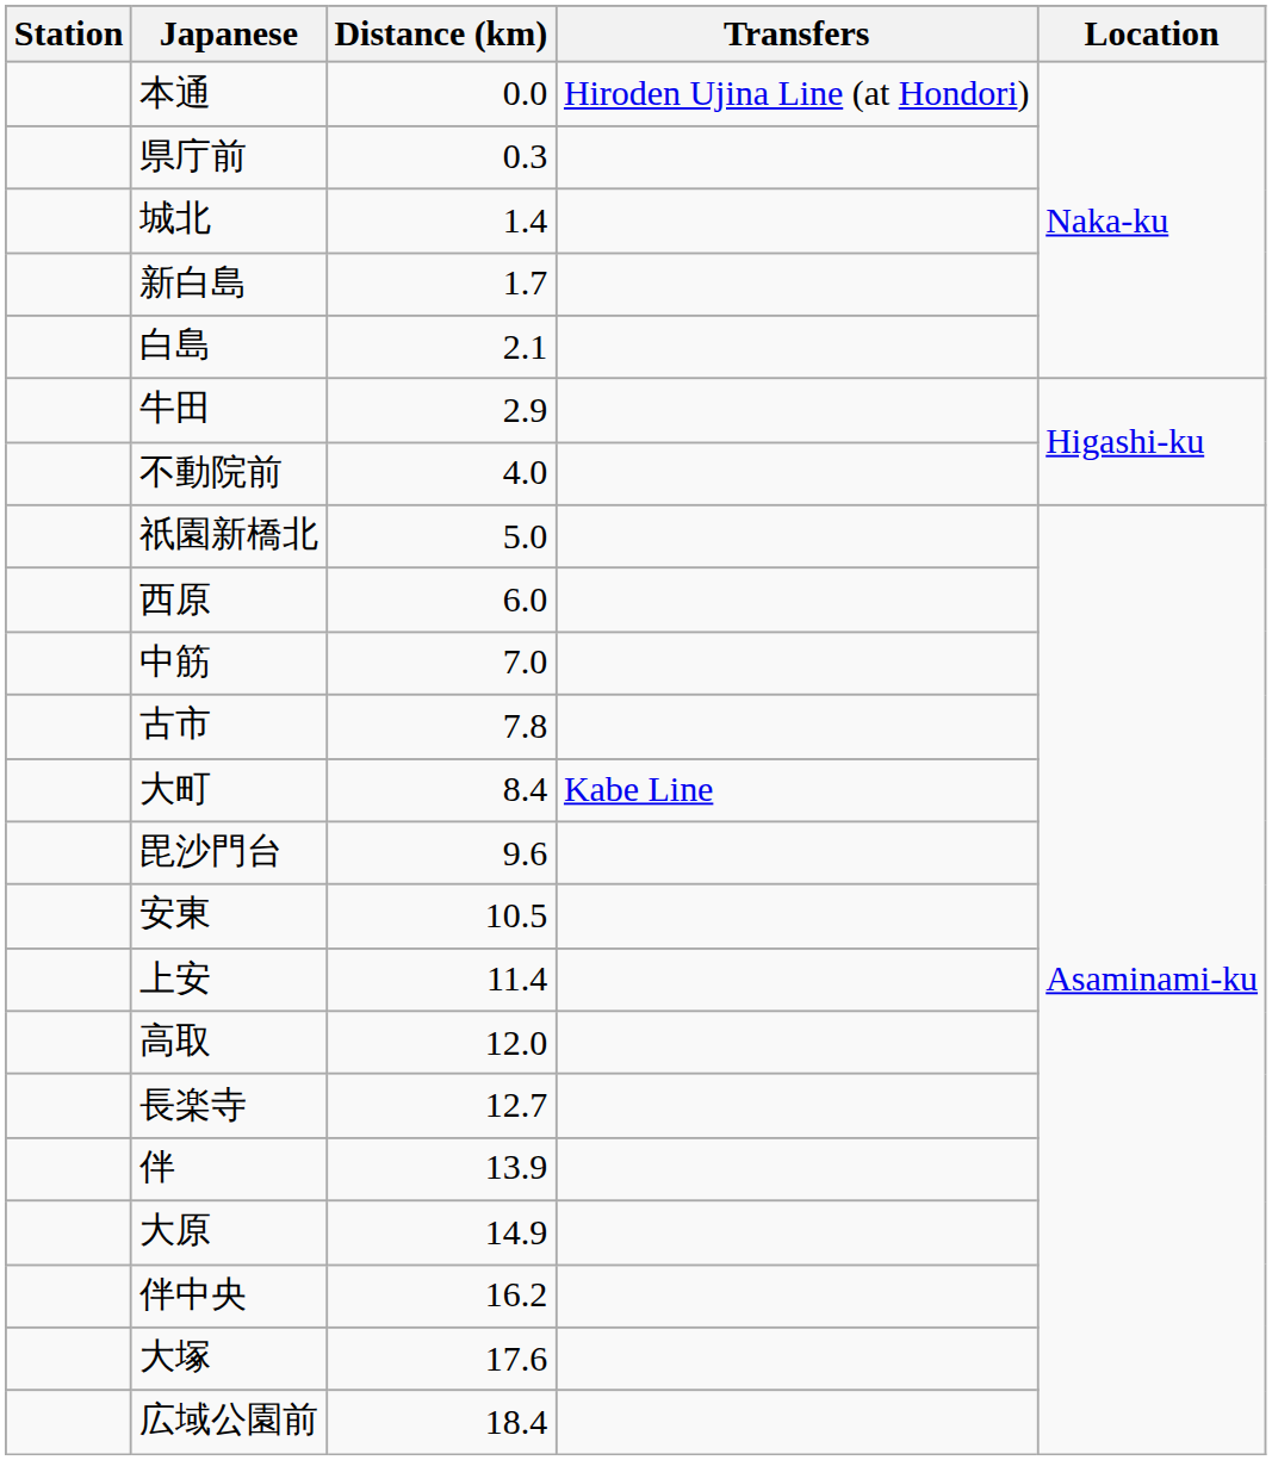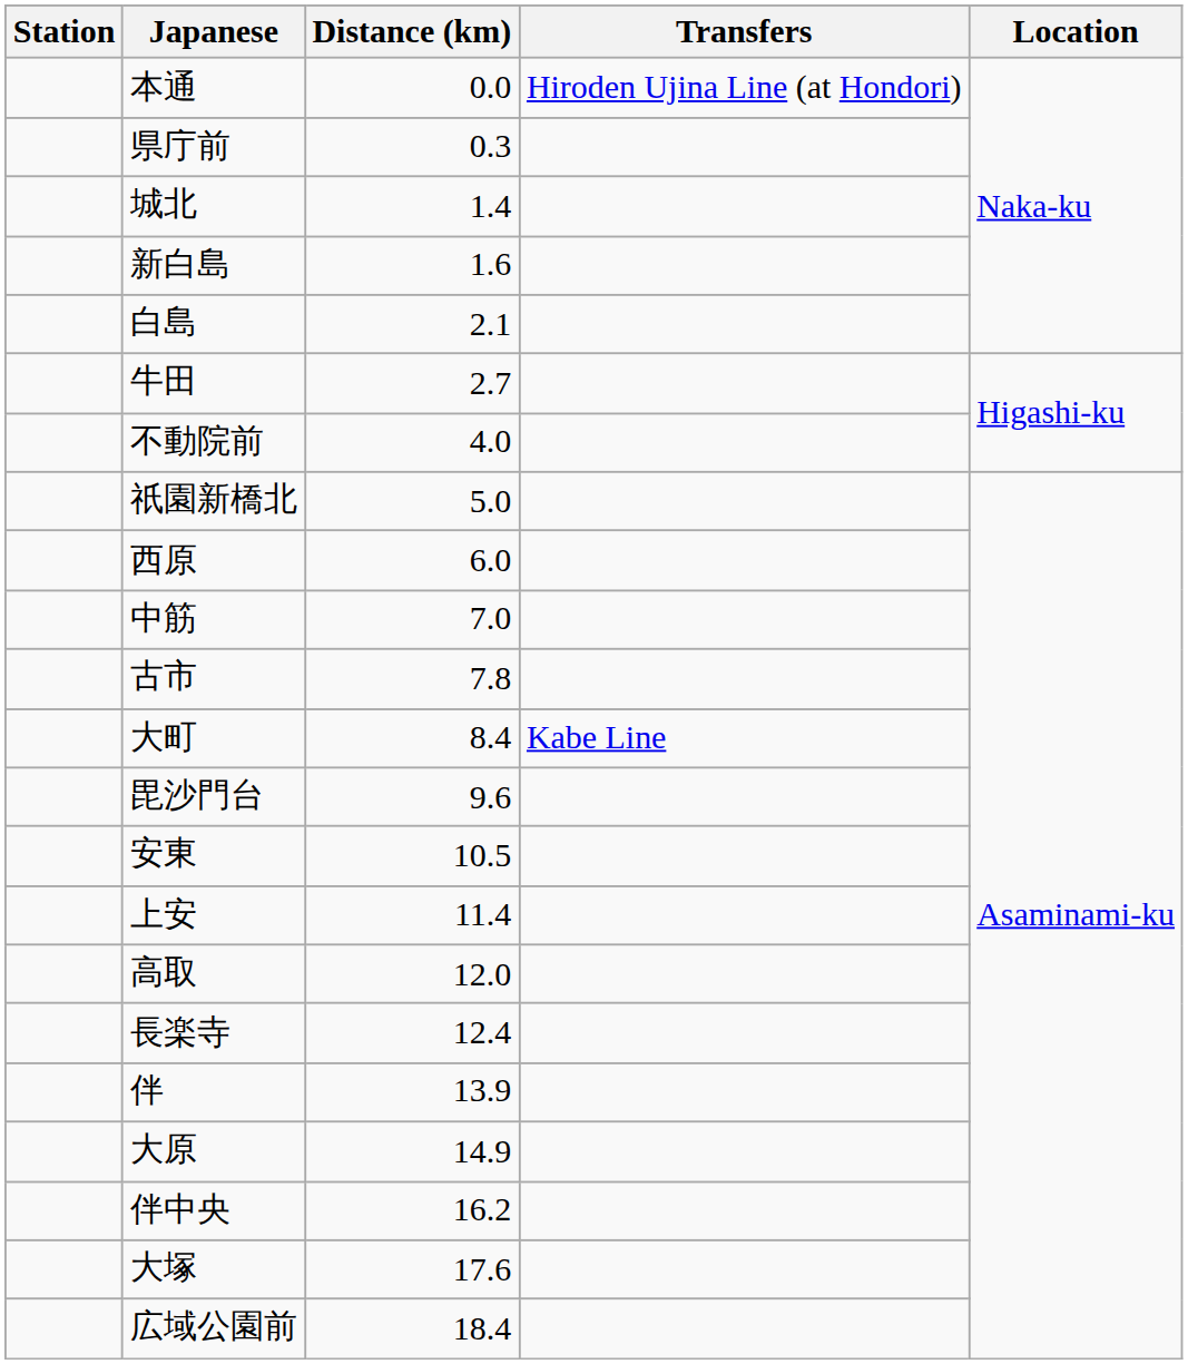新白島 | Distance (km): 1.7 -> 1.6
牛田 | Distance (km): 2.9 -> 2.7
長楽寺 | Distance (km): 12.7 -> 12.4
